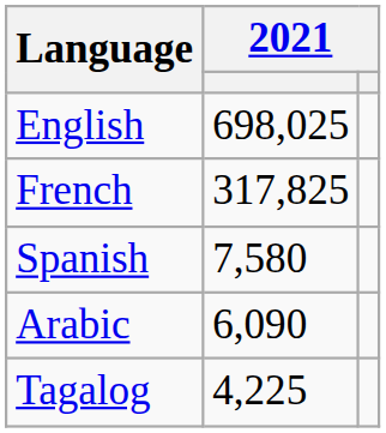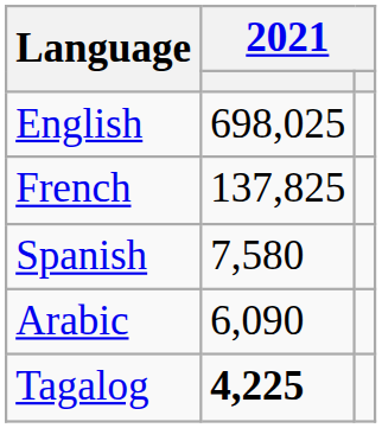French | column 2: 317,825 -> 137,825
Tagalog | column 2: normal -> bold
